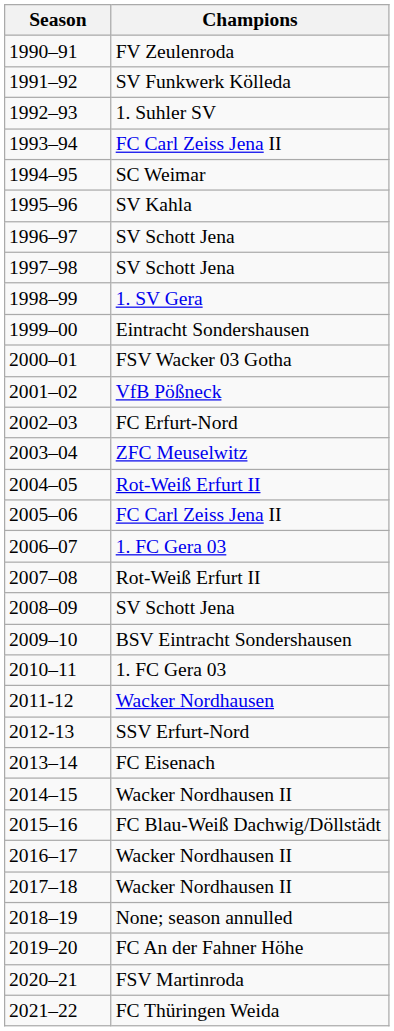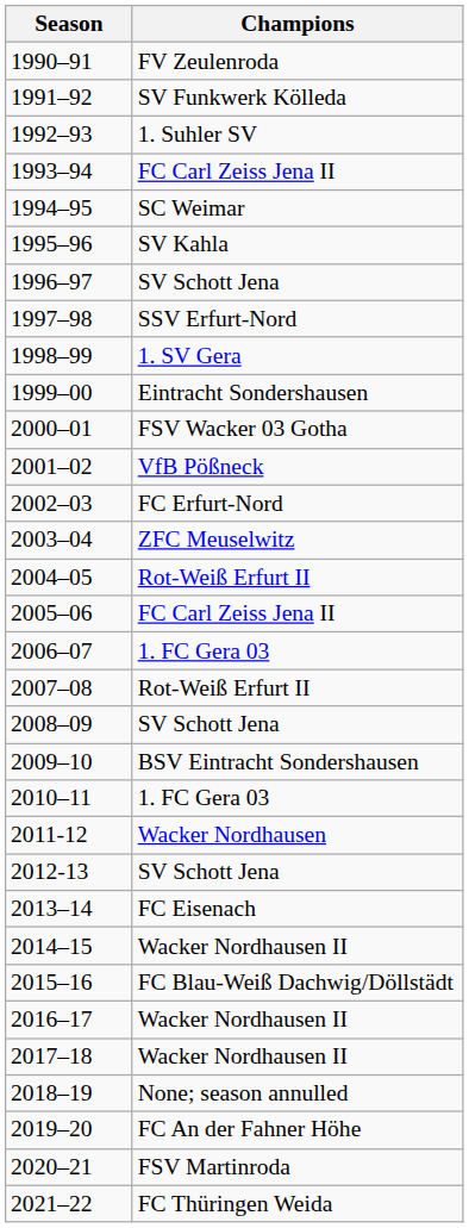1997–98 | Champions: SV Schott Jena -> SSV Erfurt-Nord
2012-13 | Champions: SSV Erfurt-Nord -> SV Schott Jena
